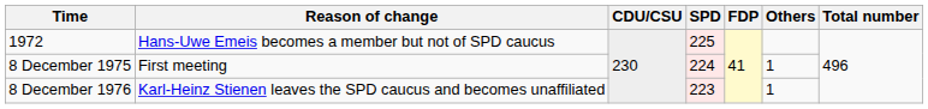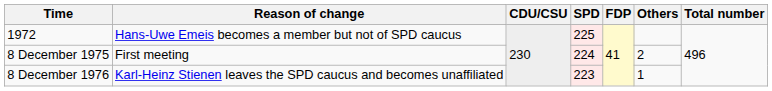8 December 1975 | Others: 1 -> 2
